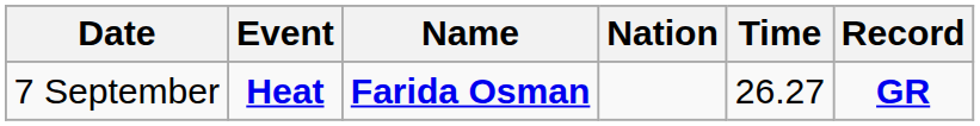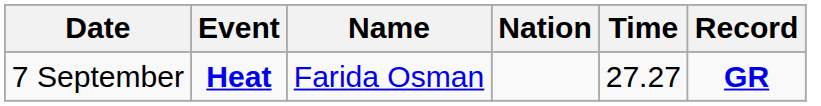7 September | Name: bold -> normal
7 September | Time: 26.27 -> 27.27
